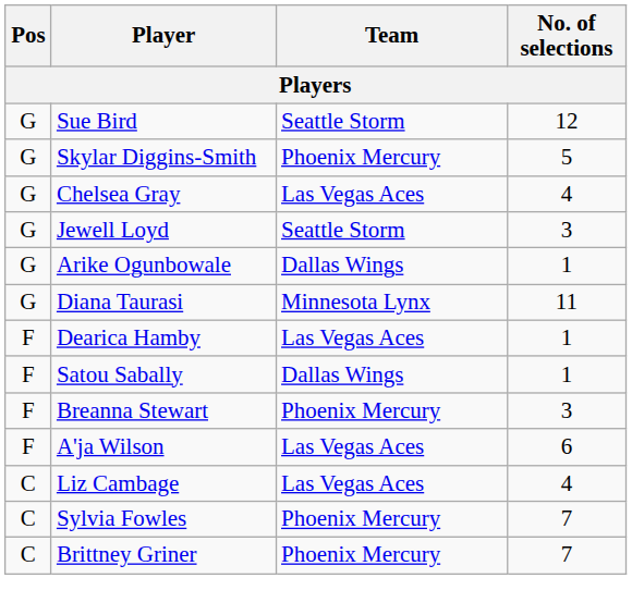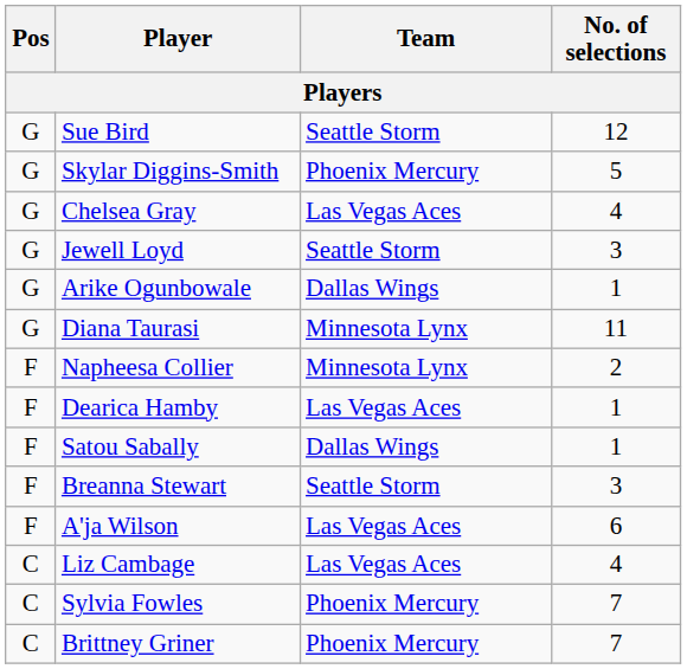+ row: F | Napheesa Collier | Minnesota Lynx | 2
Breanna Stewart | Team: Phoenix Mercury -> Seattle Storm
